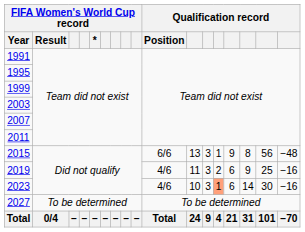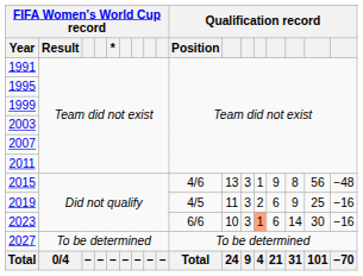2015 | Qualification record / Position: 6/6 -> 4/6
2019 | Qualification record / Position: 4/6 -> 4/5
2023 | Qualification record / Position: 4/6 -> 6/6
